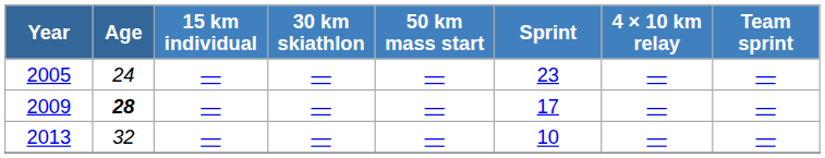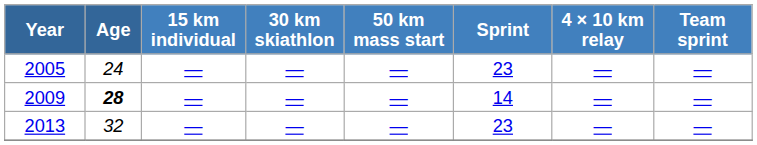2009 | Sprint: 17 -> 14
2013 | Sprint: 10 -> 23
